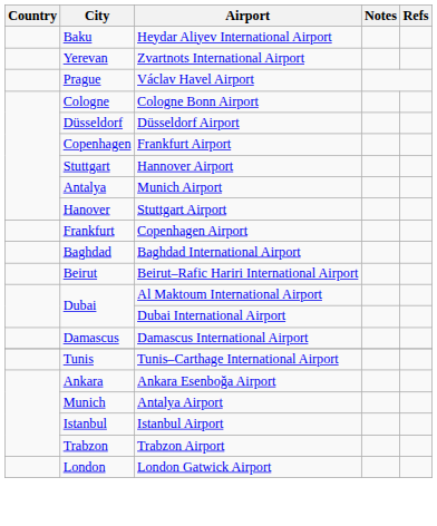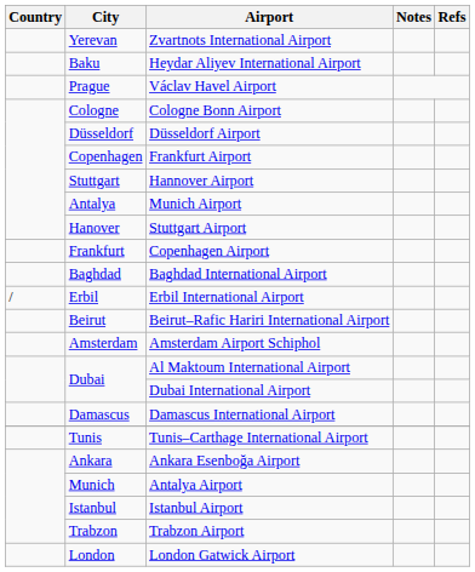rows swapped: Zvartnots International Airport <-> Heydar Aliyev International Airport
+ row: / | Erbil | Erbil International Airport
+ row: Amsterdam | Amsterdam Airport Schiphol
